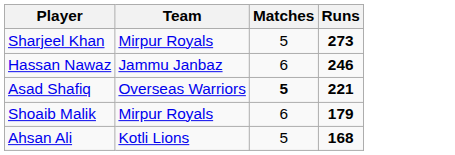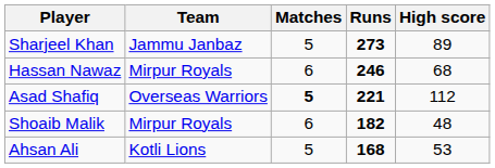+ column: High score | 89 | 68 | 112 | 48 | 53
Sharjeel Khan | Team: Mirpur Royals -> Jammu Janbaz
Hassan Nawaz | Team: Jammu Janbaz -> Mirpur Royals
Shoaib Malik | Runs: 179 -> 182
